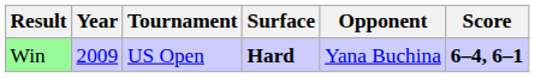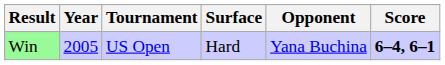Win | Year: 2009 -> 2005
Win | Surface: bold -> normal
